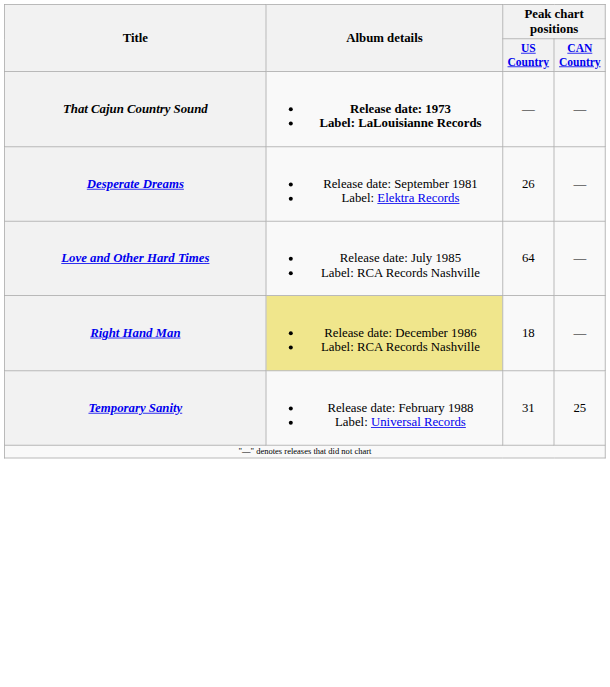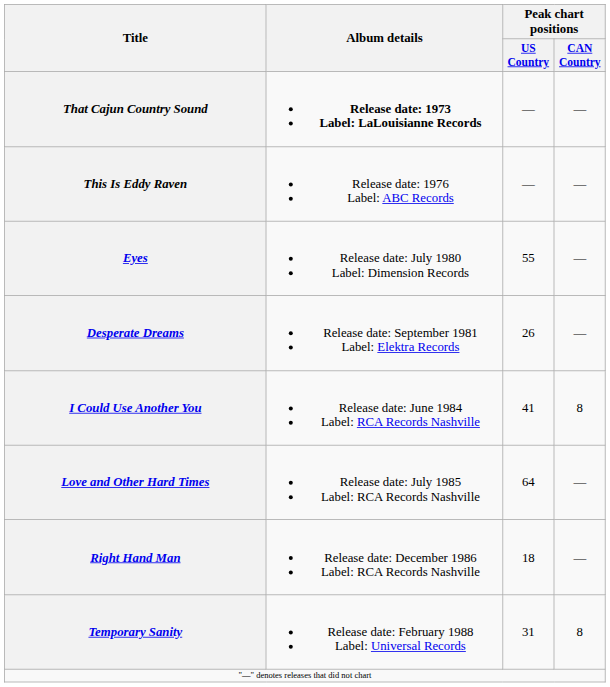+ row: This Is Eddy Raven | Release date: 1976 Label: ABC Records | — | —
+ row: Eyes | Release date: July 1980 Label: Dimension Records | 55 | —
+ row: I Could Use Another You | Release date: June 1984 Label: RCA Records Nashville | 41 | 8
Right Hand Man | Album details: khaki background -> no background
Temporary Sanity | Peak chart positions / CAN Country: 25 -> 8
